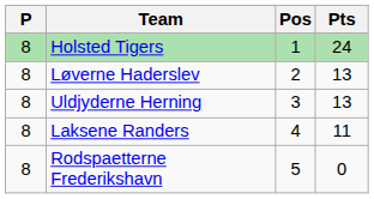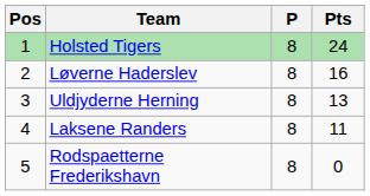columns swapped: Pos <-> P
Løverne Haderslev | Pts: 13 -> 16
